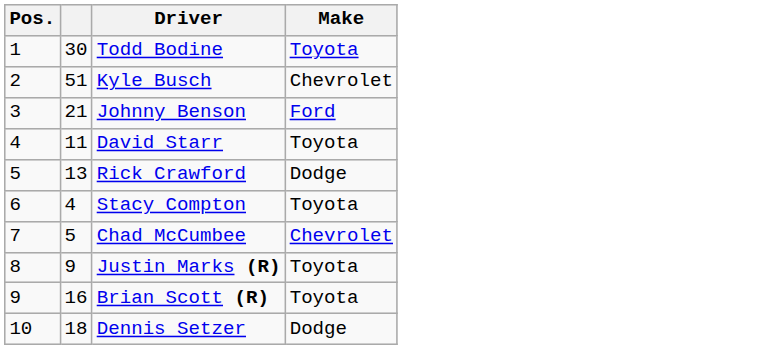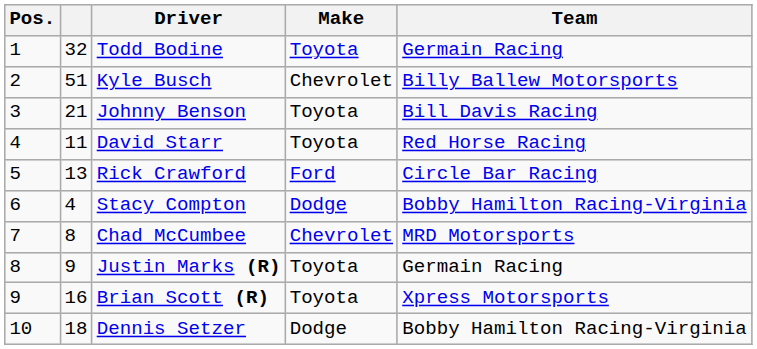+ column: Team | Germain Racing | Billy Ballew Motorsports | Bill Davis Racing | Red Horse Racing | Circle Bar Racing | Bobby Hamilton Racing-Virginia | MRD Motorsports | Germain Racing | Xpress Motorsports | Bobby Hamilton Racing-Virginia
Todd Bodine | column 2: 30 -> 32
Johnny Benson | Make: Ford -> Toyota
Rick Crawford | Make: Dodge -> Ford
Stacy Compton | Make: Toyota -> Dodge
Chad McCumbee | column 2: 5 -> 8
